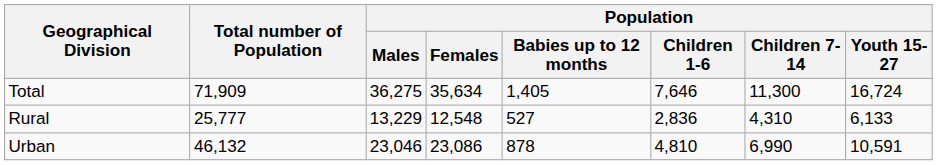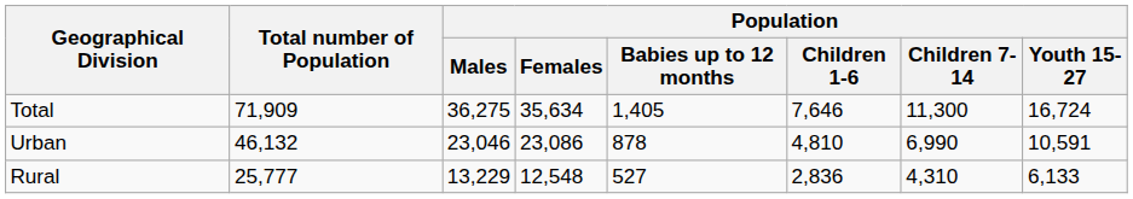rows swapped: Urban <-> Rural
